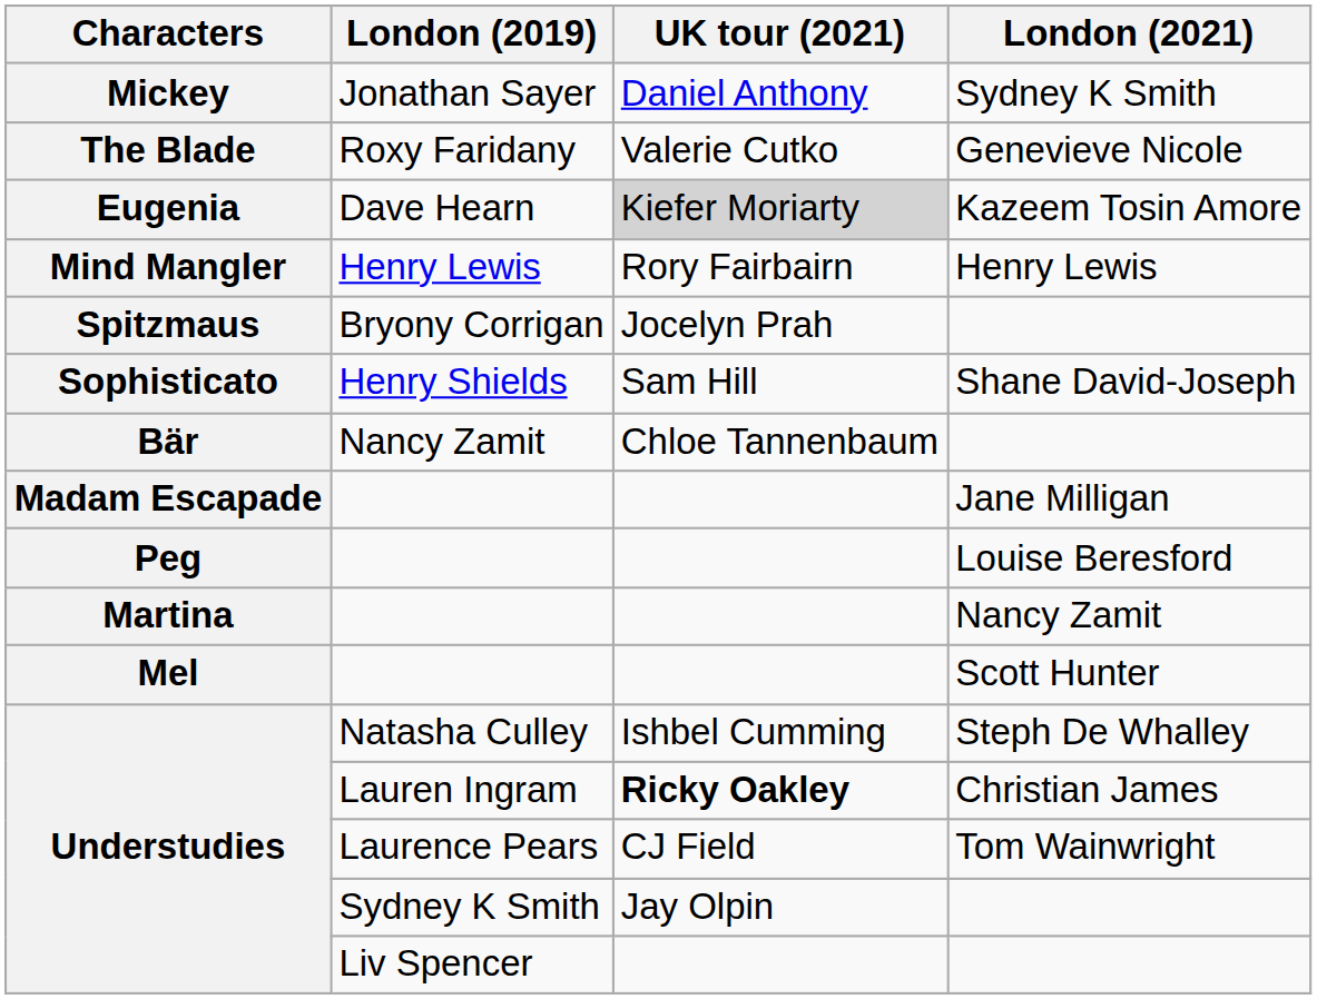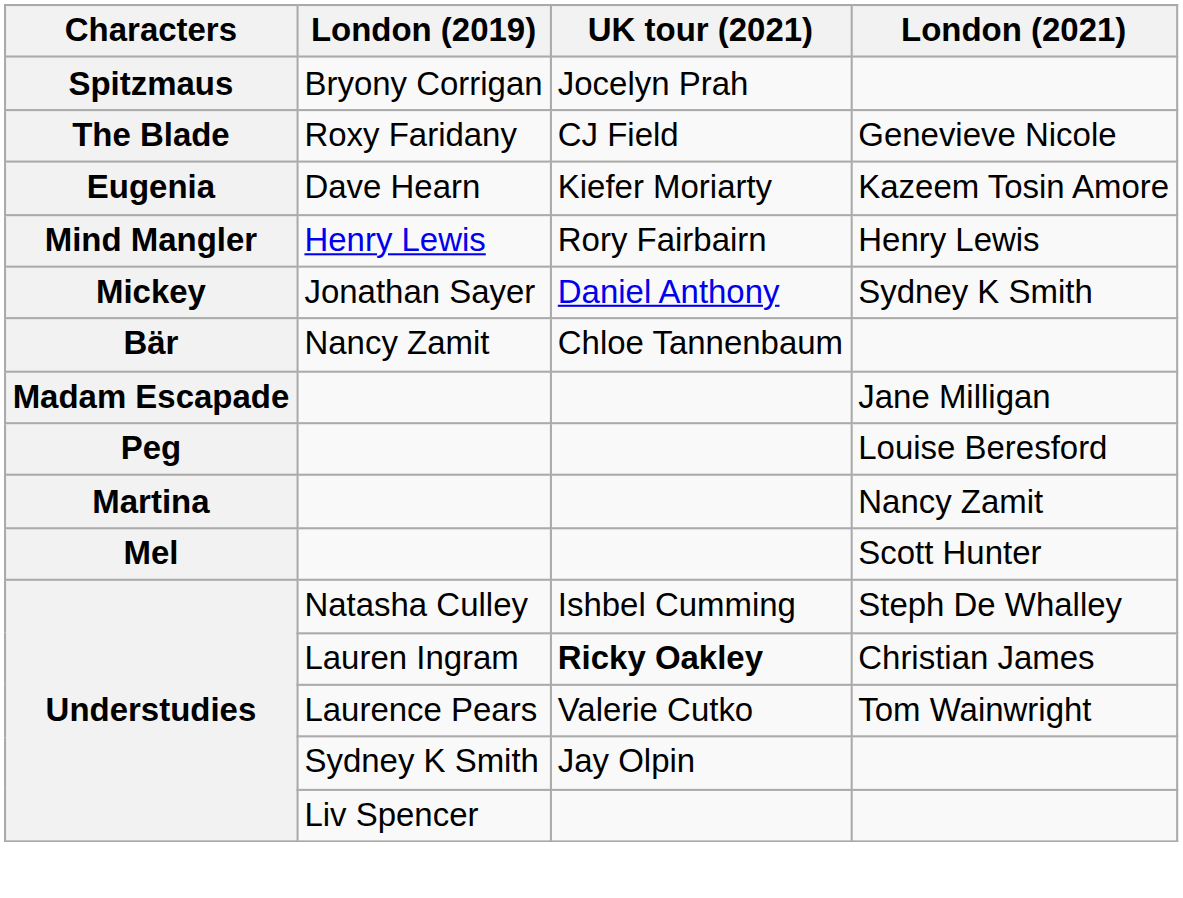rows swapped: Bryony Corrigan <-> Jonathan Sayer
Roxy Faridany | UK tour (2021): Valerie Cutko -> CJ Field
Dave Hearn | UK tour (2021): lightgrey background -> no background
- row: Sophisticato | Henry Shields | Sam Hill | Shane David-Joseph
Laurence Pears | UK tour (2021): CJ Field -> Valerie Cutko
